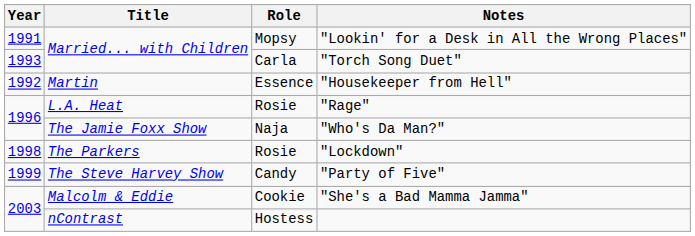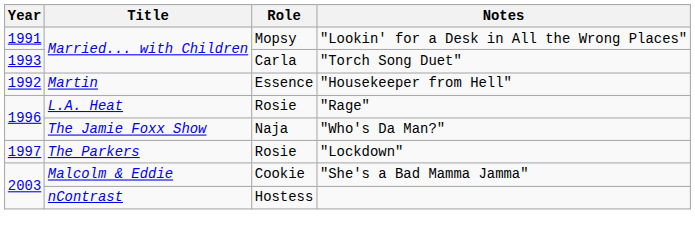"Lockdown" | Year: 1998 -> 1997
- row: 1999 | The Steve Harvey Show | Candy | "Party of Five"
